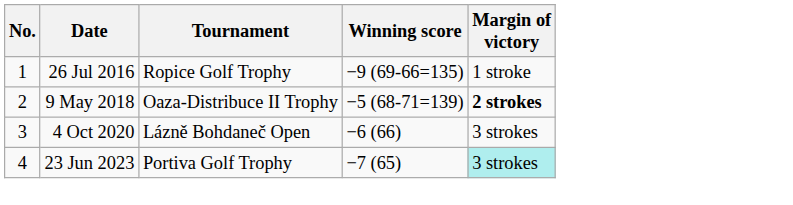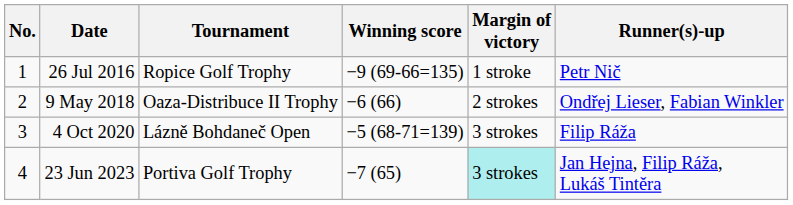+ column: Runner(s)-up | Petr Nič | Ondřej Lieser, Fabian Winkler | Filip Ráža | Jan Hejna, Filip Ráža, Lukáš Tintěra
9 May 2018 | Winning score: −5 (68-71=139) -> −6 (66)
9 May 2018 | Margin of victory: bold -> normal
4 Oct 2020 | Winning score: −6 (66) -> −5 (68-71=139)
